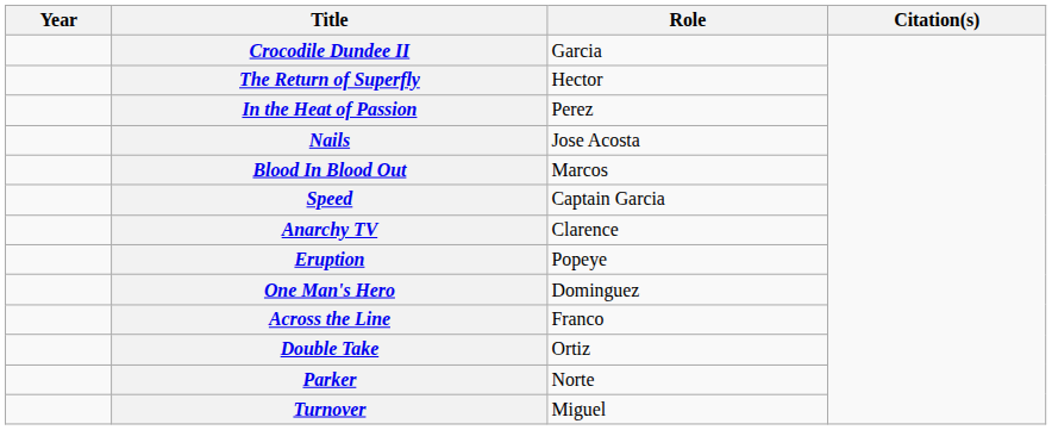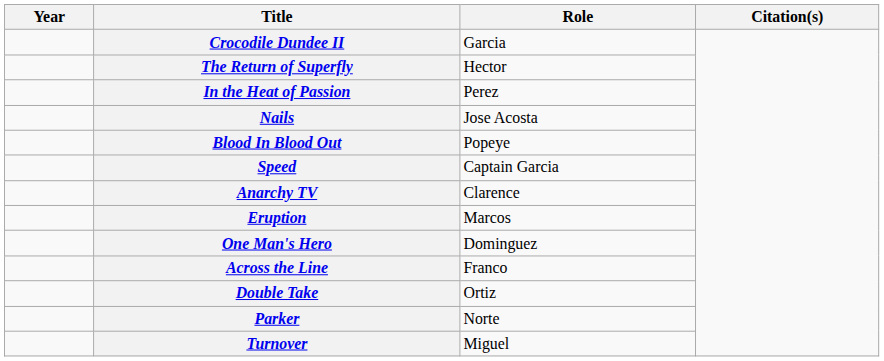Blood In Blood Out | Role: Marcos -> Popeye
Eruption | Role: Popeye -> Marcos
